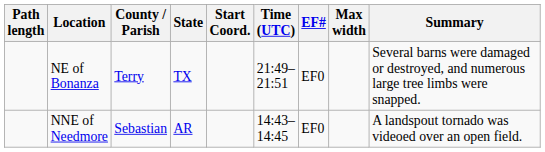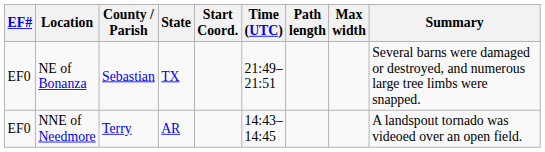columns swapped: EF# <-> Path length
NE of Bonanza | County / Parish: Terry -> Sebastian
NNE of Needmore | County / Parish: Sebastian -> Terry
